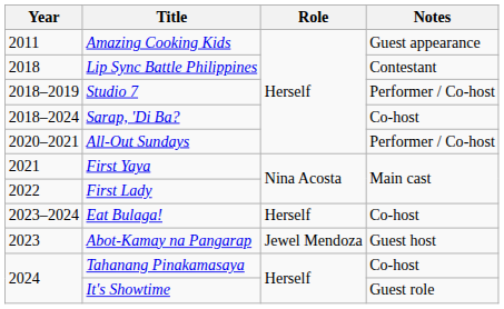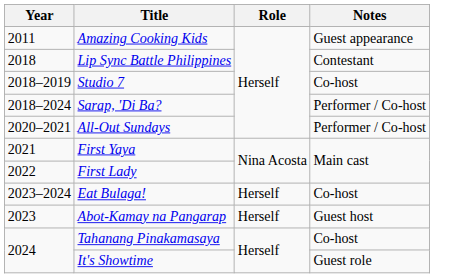Studio 7 | Notes: Performer / Co-host -> Co-host
Sarap, 'Di Ba? | Notes: Co-host -> Performer / Co-host
Abot-Kamay na Pangarap | Role: Jewel Mendoza -> Herself
